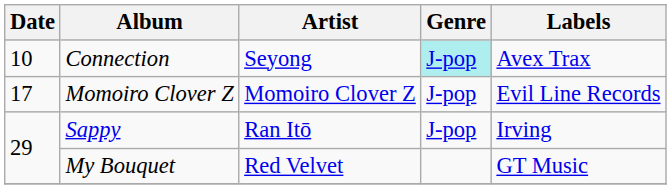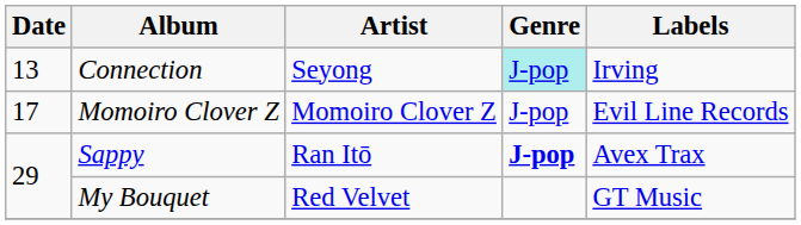Connection | Date: 10 -> 13
Connection | Labels: Avex Trax -> Irving
Sappy | Genre: normal -> bold
Sappy | Labels: Irving -> Avex Trax
